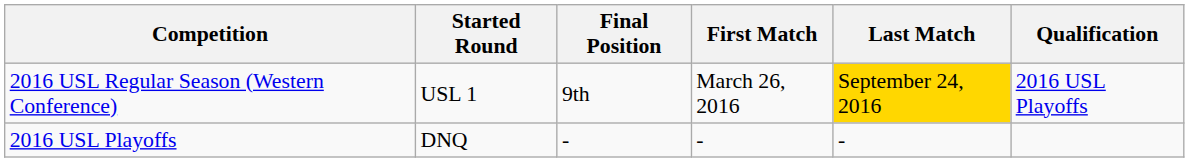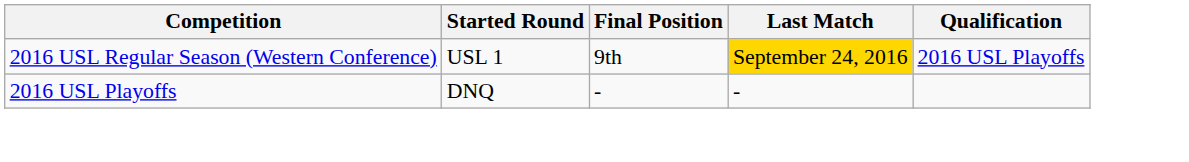- column: First Match | March 26, 2016 | -
